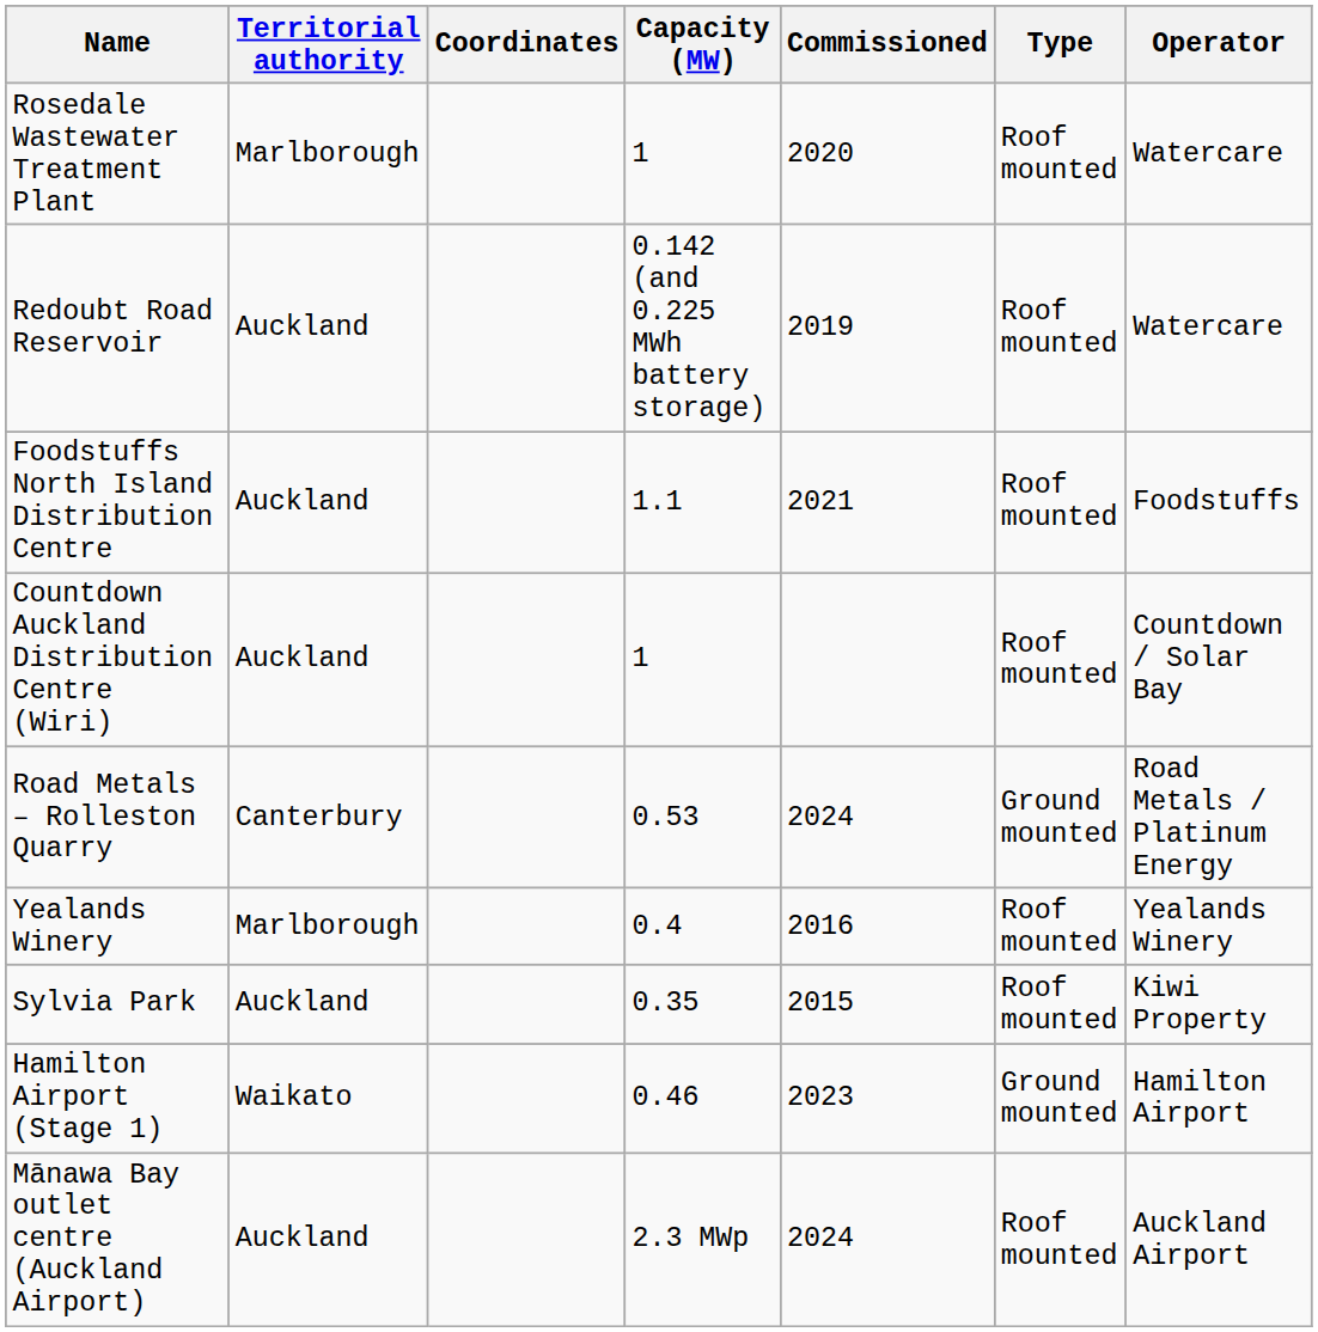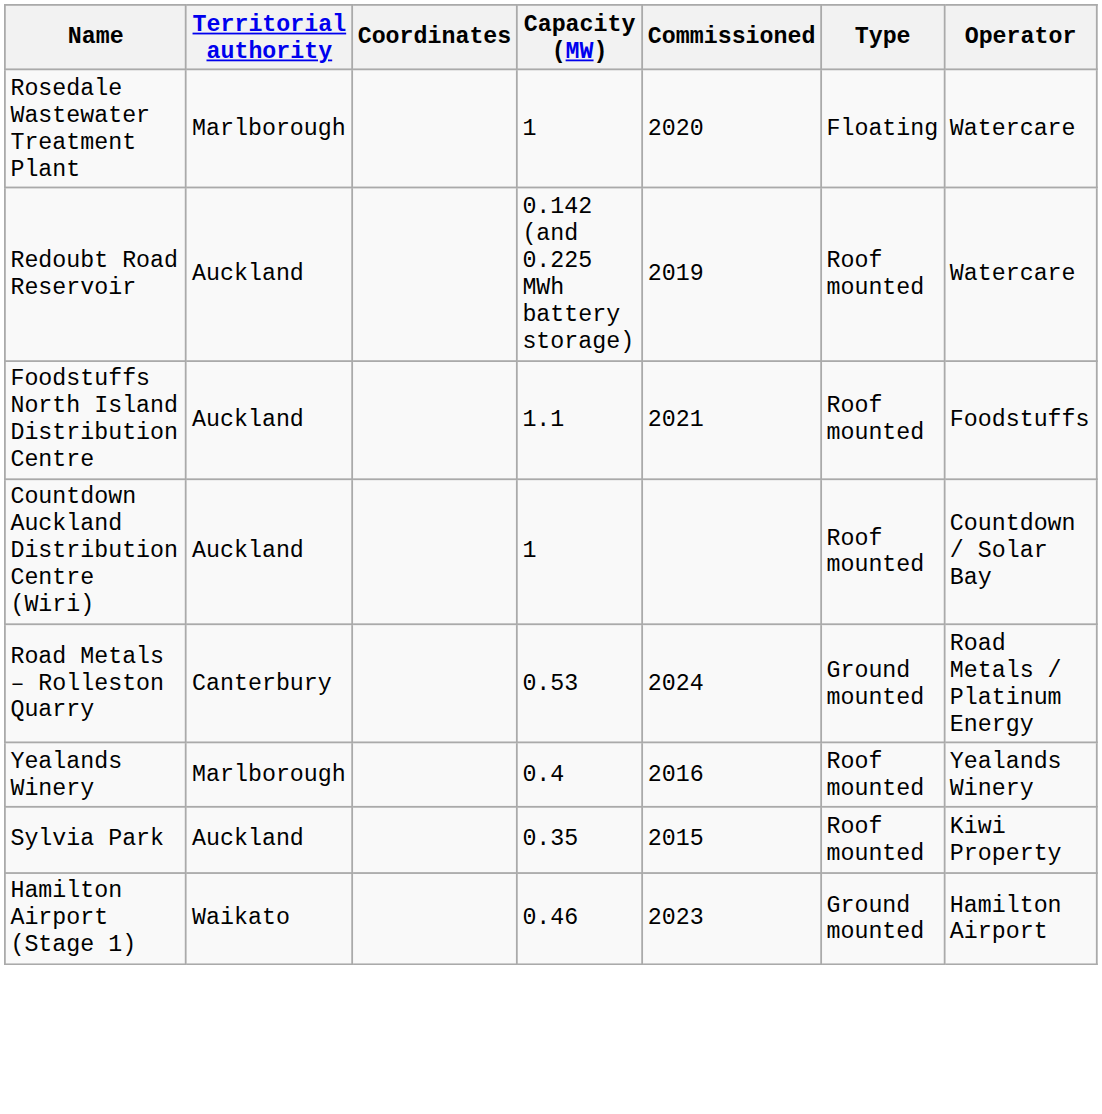Rosedale Wastewater Treatment Plant | Type: Roof mounted -> Floating
- row: Mānawa Bay outlet centre (Auckland Airport) | Auckland | 2.3 MWp | 2024 | Roof mounted | Auckland Airport
